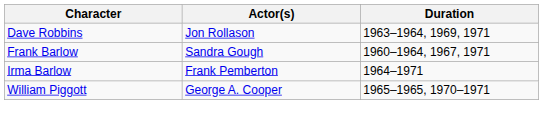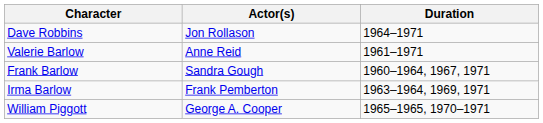Dave Robbins | Duration: 1963–1964, 1969, 1971 -> 1964–1971
+ row: Valerie Barlow | Anne Reid | 1961–1971
Irma Barlow | Duration: 1964–1971 -> 1963–1964, 1969, 1971
